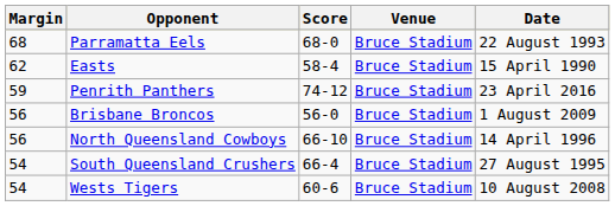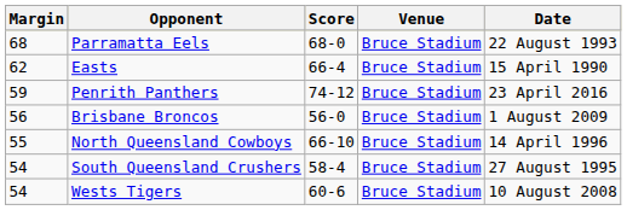Easts | Score: 58-4 -> 66-4
North Queensland Cowboys | Margin: 56 -> 55
South Queensland Crushers | Score: 66-4 -> 58-4
